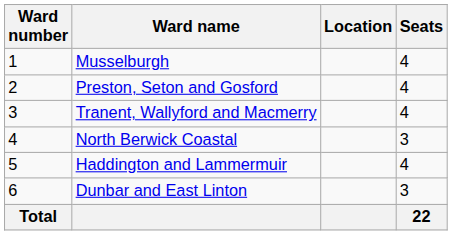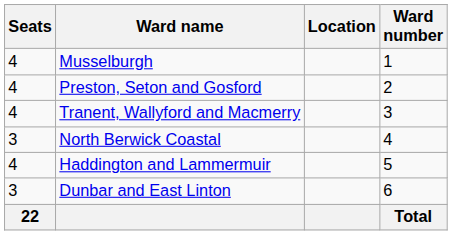columns swapped: Ward number <-> Seats
